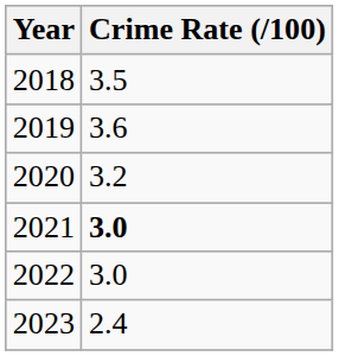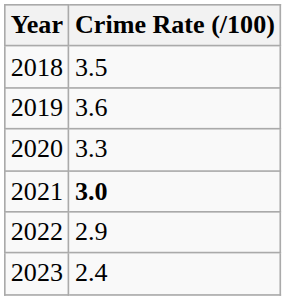2020 | Crime Rate (/100): 3.2 -> 3.3
2022 | Crime Rate (/100): 3.0 -> 2.9
